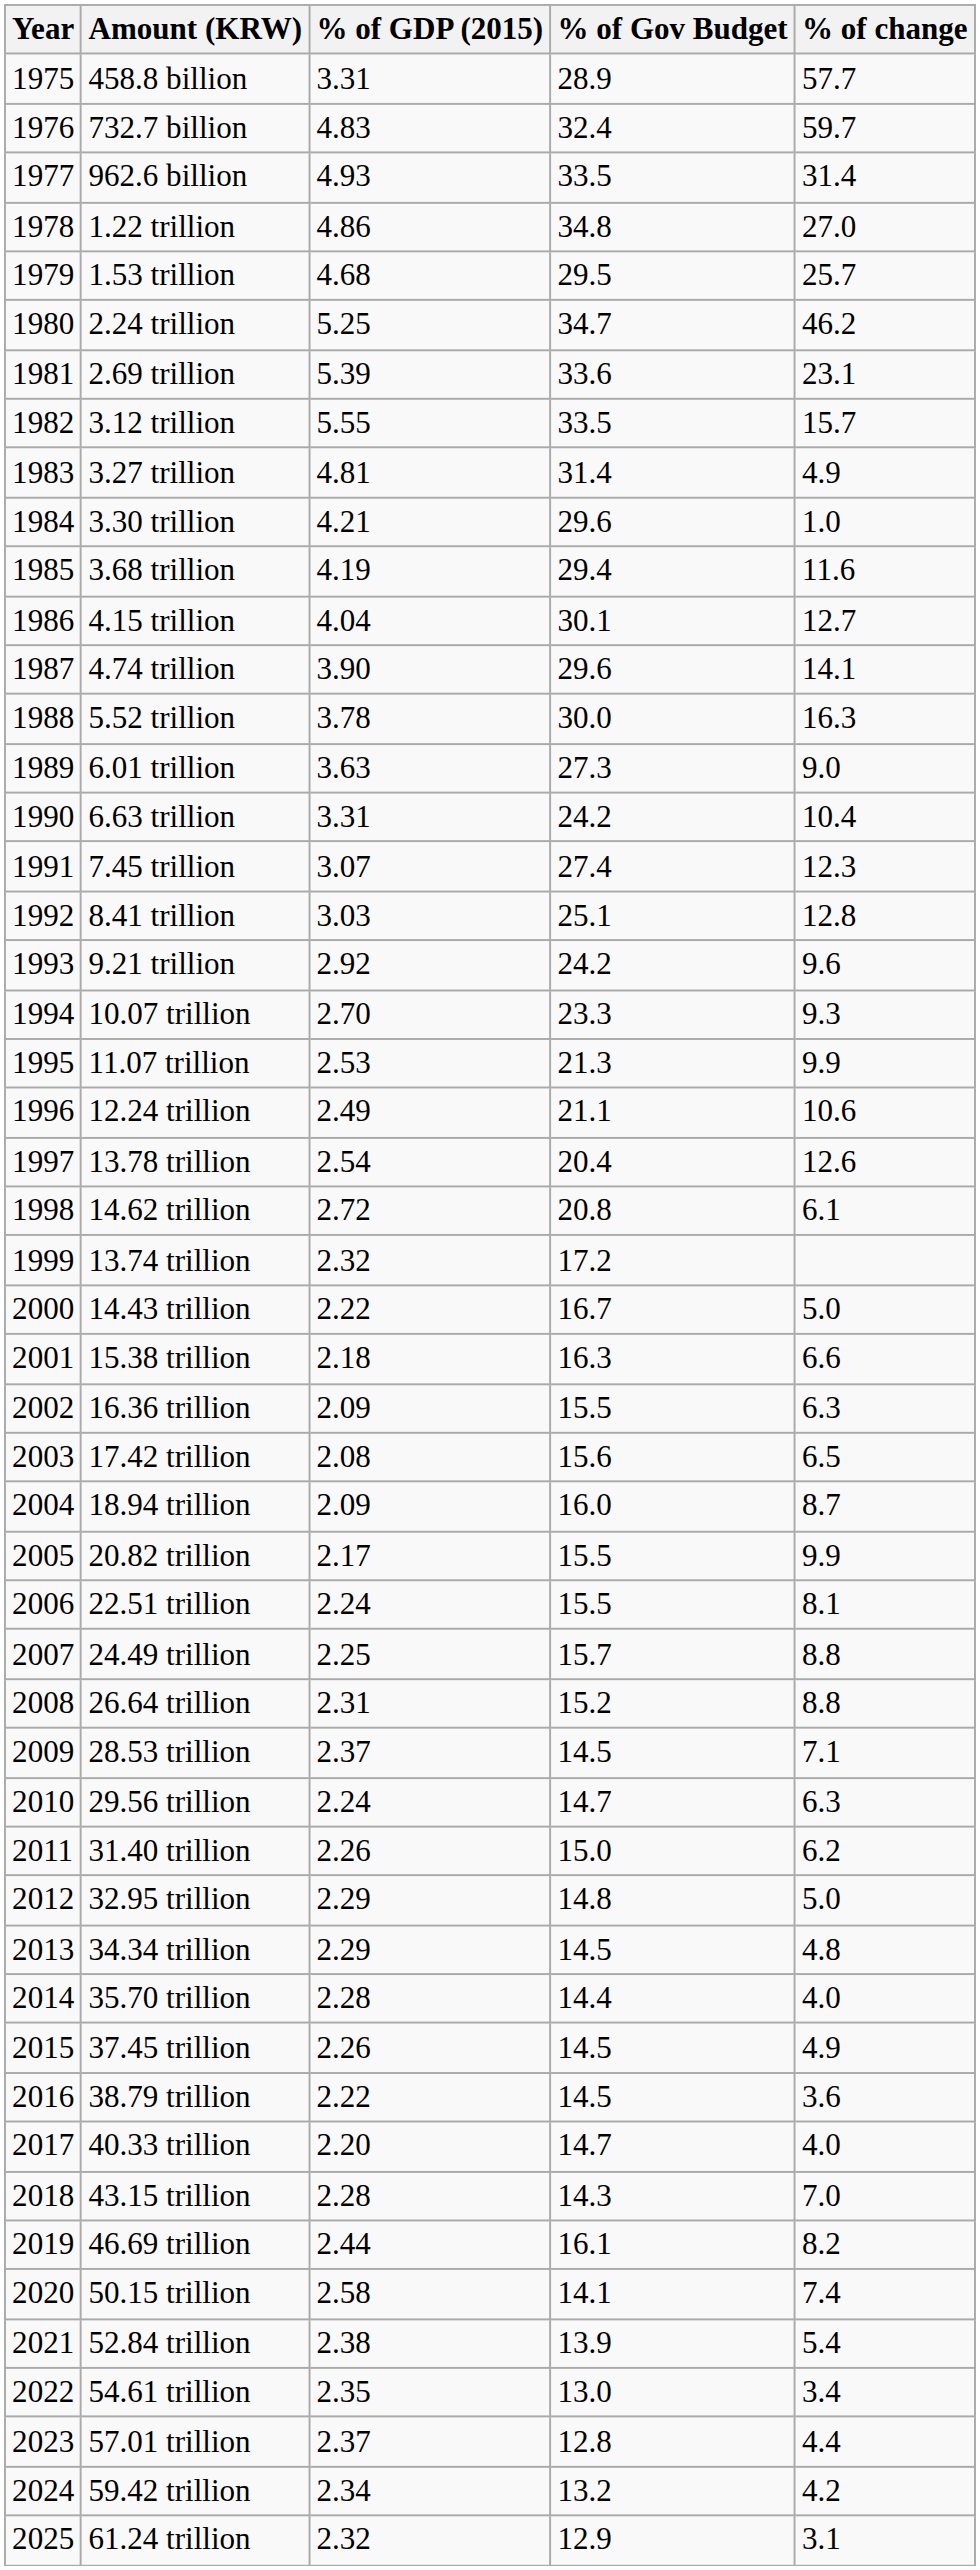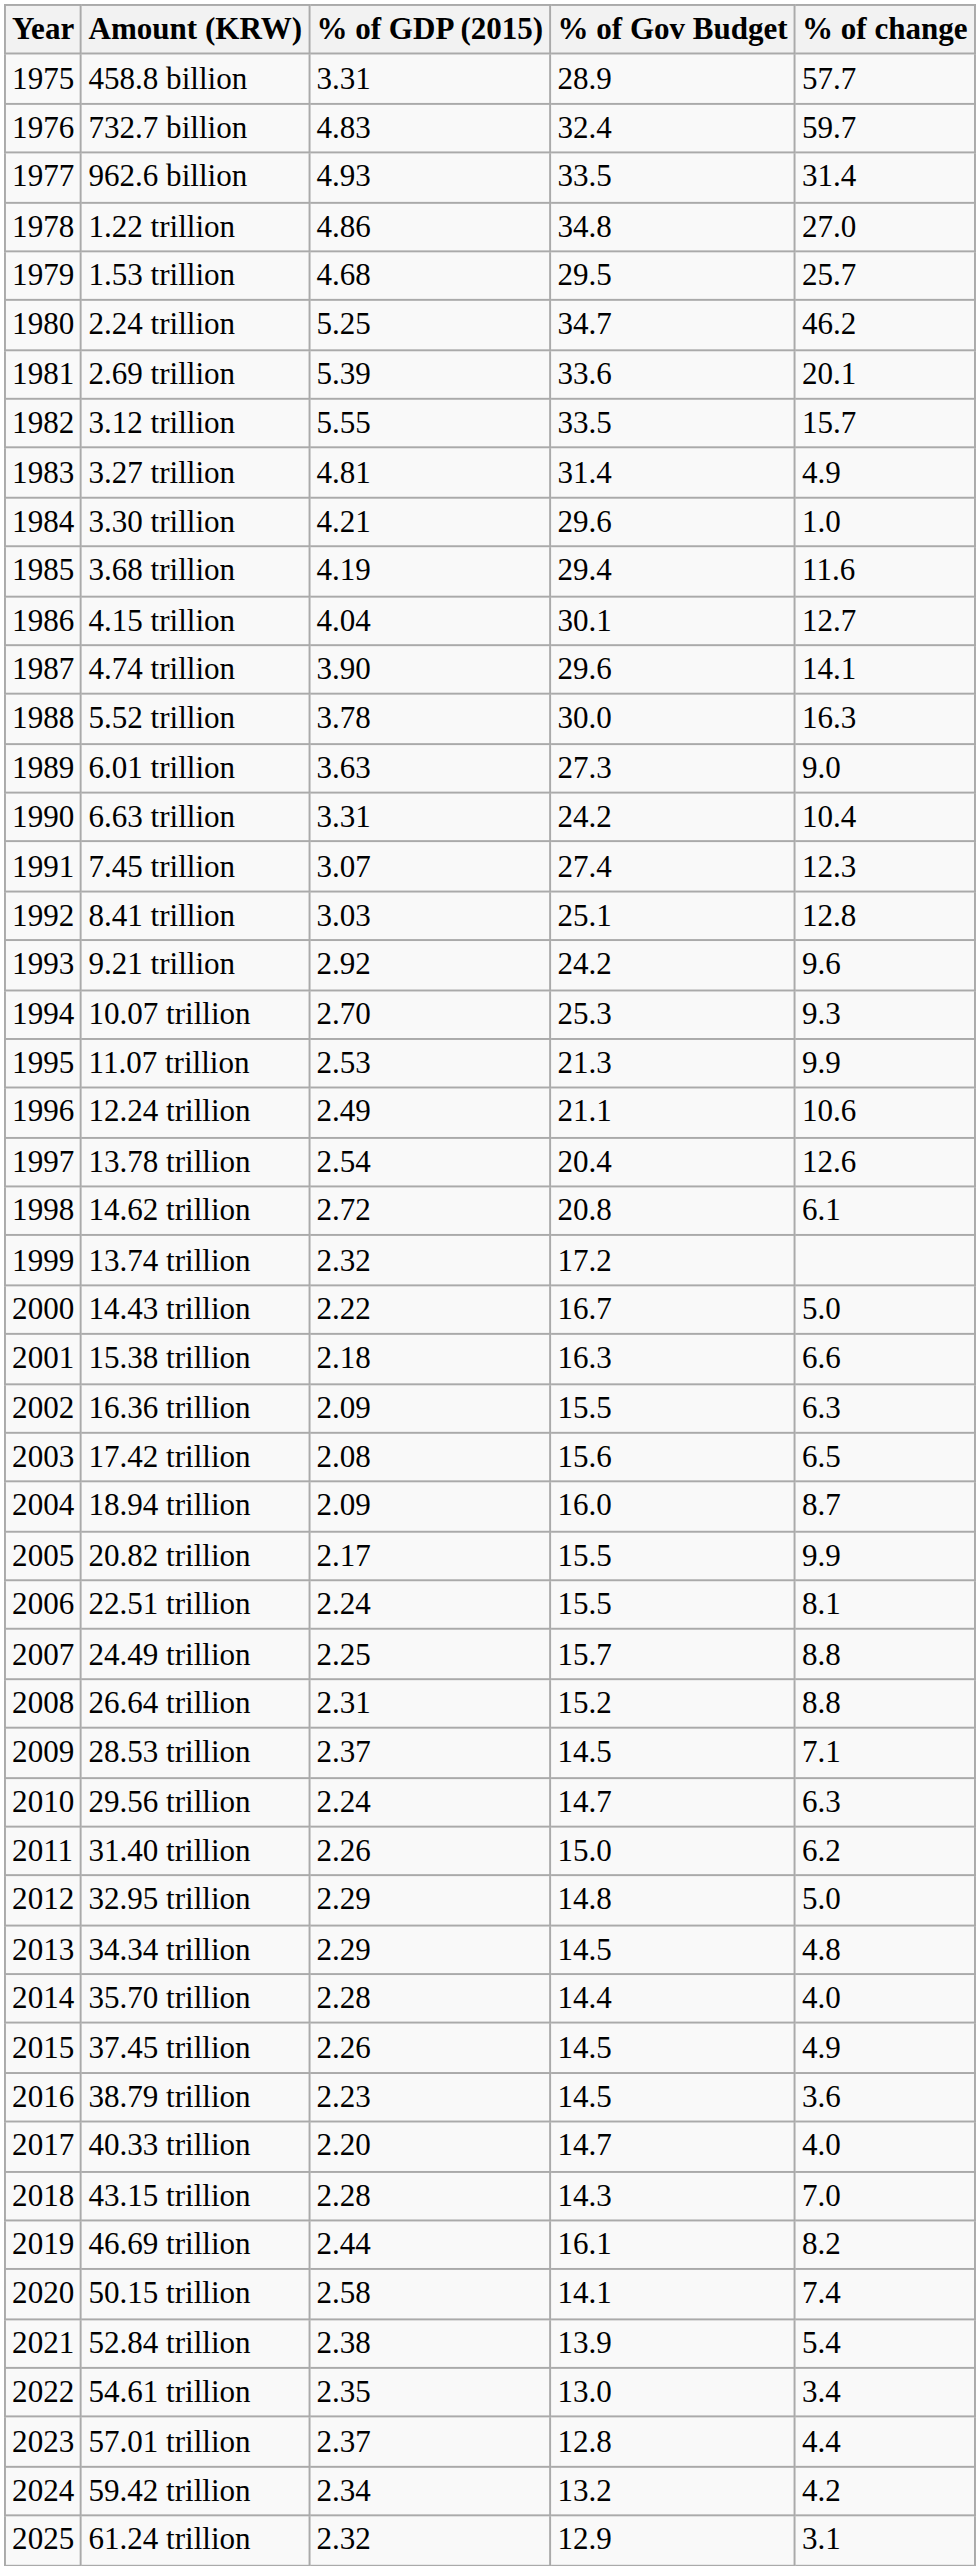2.69 trillion | % of change: 23.1 -> 20.1
10.07 trillion | % of Gov Budget: 23.3 -> 25.3
38.79 trillion | % of GDP (2015): 2.22 -> 2.23
